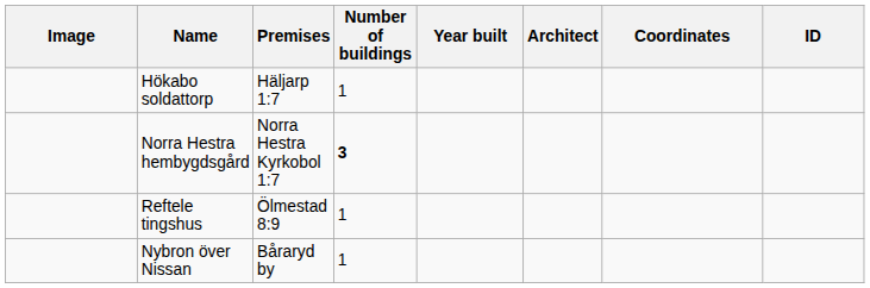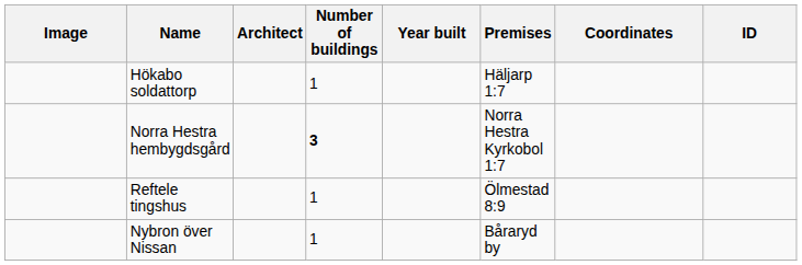columns swapped: Premises <-> Architect
